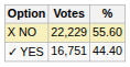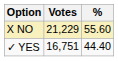X NO | Votes: 22,229 -> 21,229
